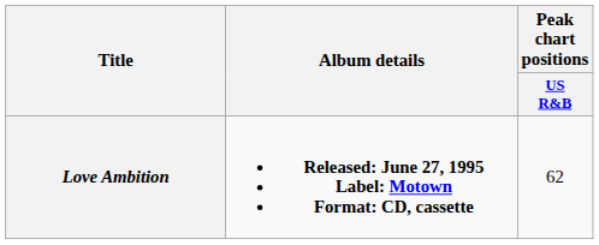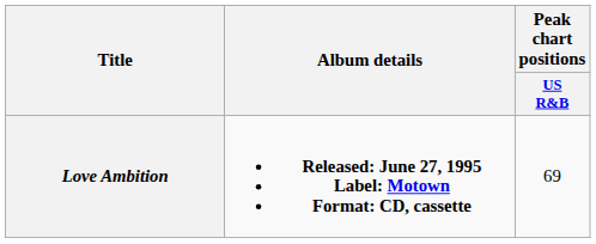Love Ambition | Peak chart positions / US R&B: 62 -> 69
